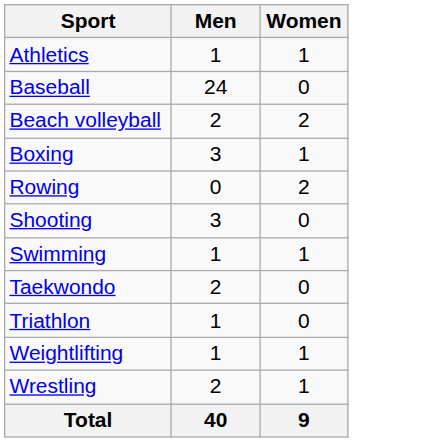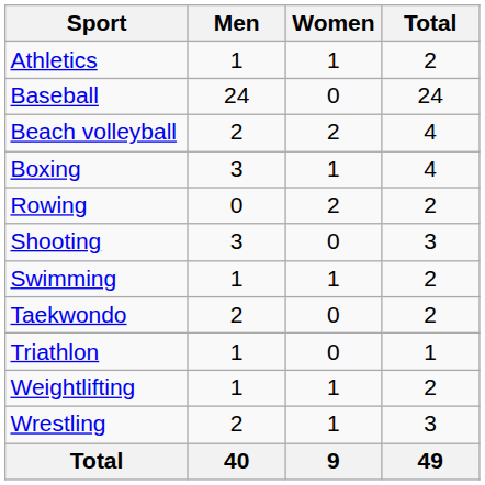+ column: Total | 2 | 24 | 4 | 4 | 2 | 3 | 2 | 2 | 1 | 2 | 3 | 49
